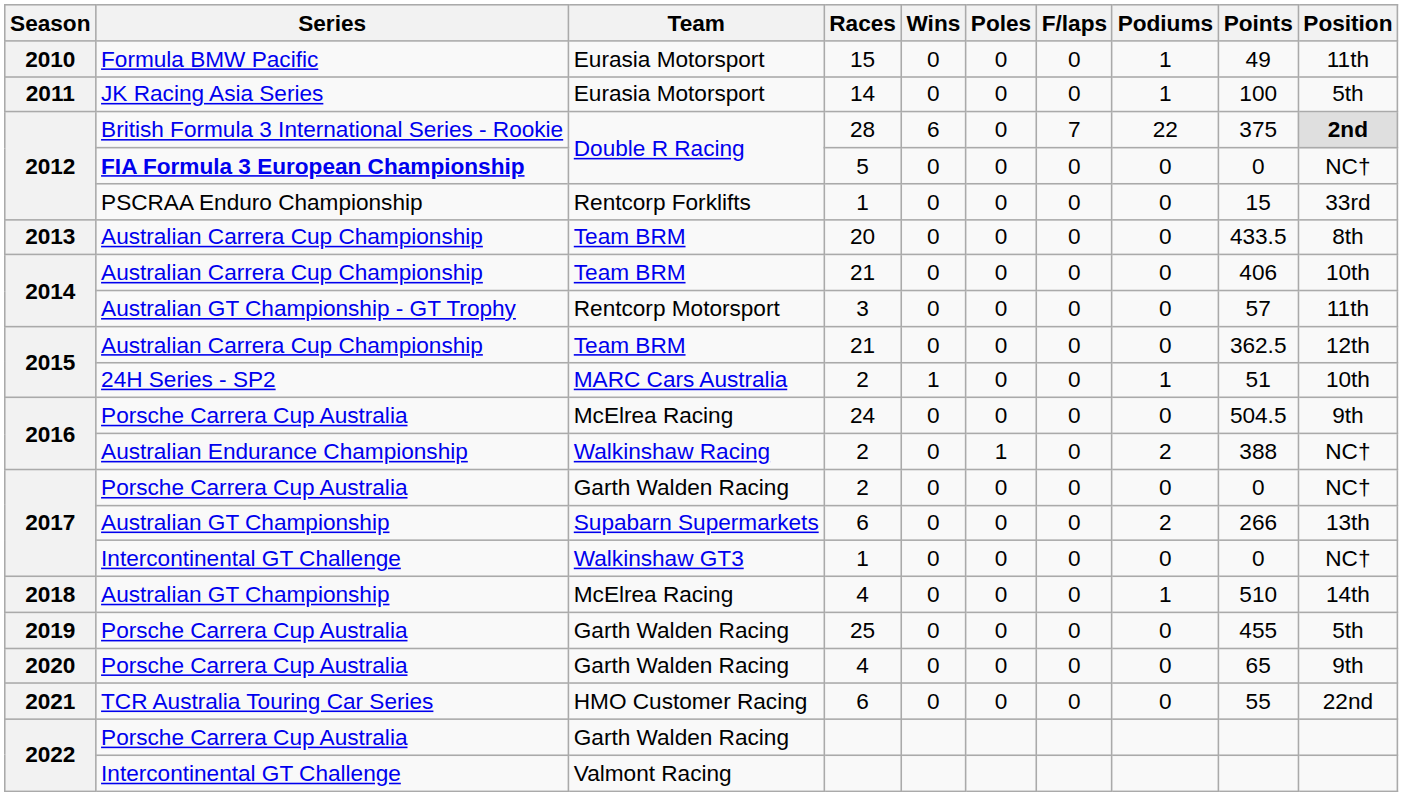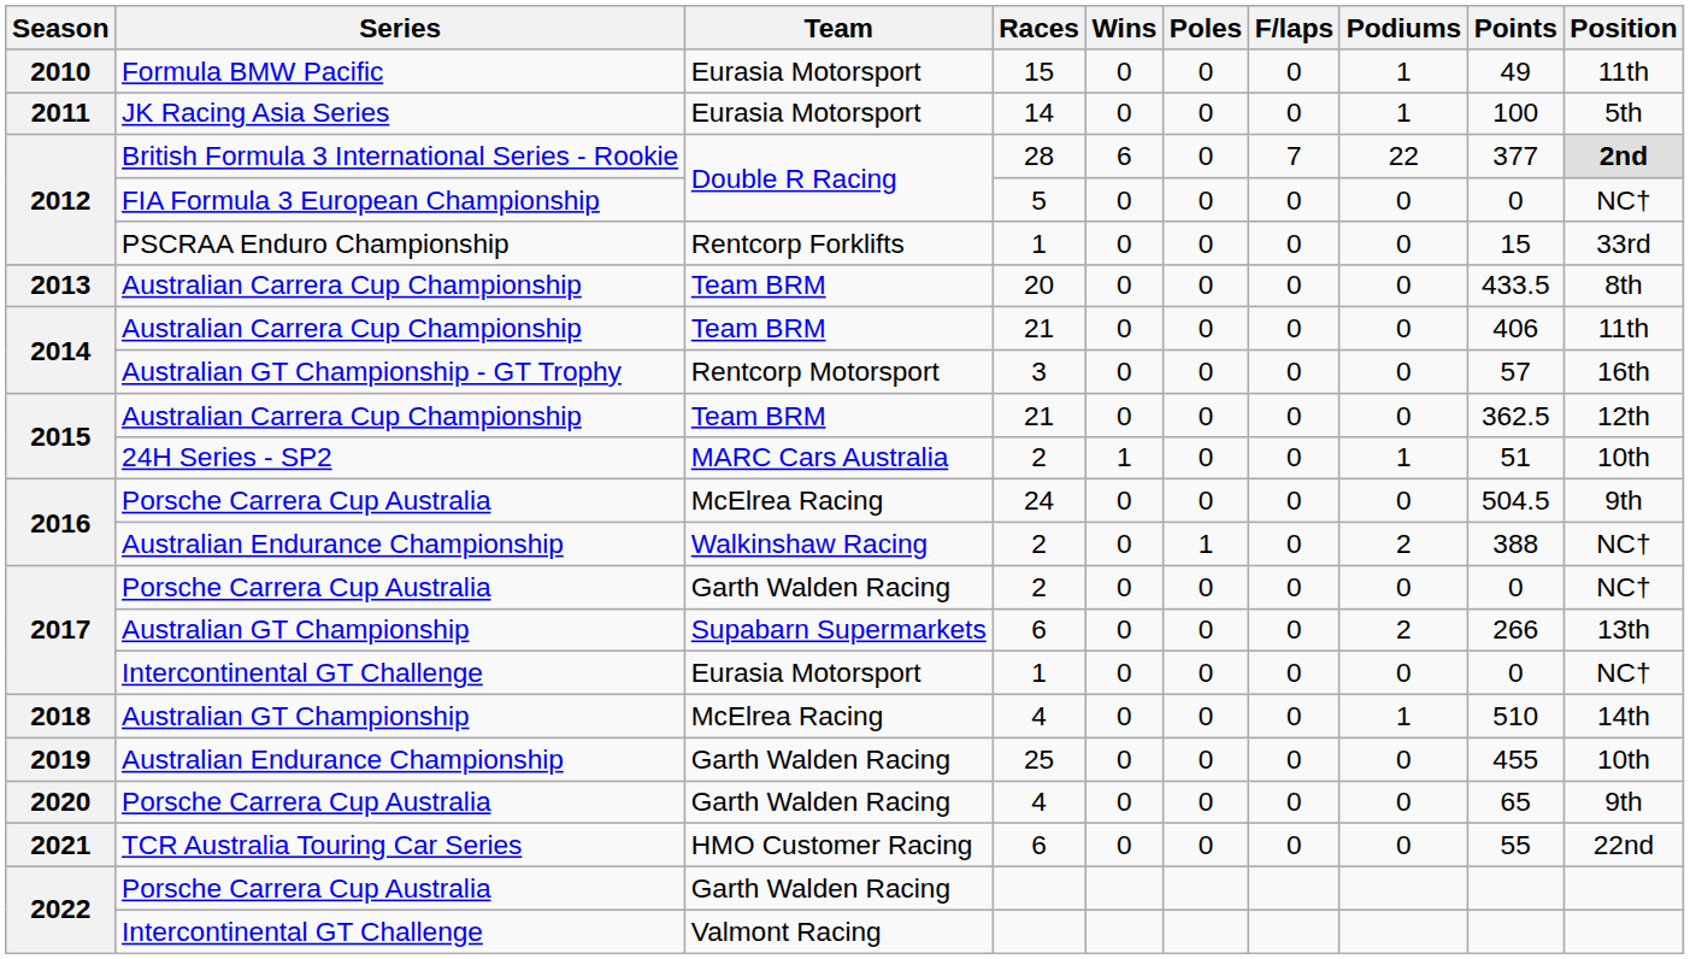28 | Points: 375 -> 377
5 | Series: bold -> normal
2014 / 21 | Position: 10th -> 11th
3 | Position: 11th -> 16th
2017 / 1 | Team: Walkinshaw GT3 -> Eurasia Motorsport
25 | Series: Porsche Carrera Cup Australia -> Australian Endurance Championship
25 | Position: 5th -> 10th
